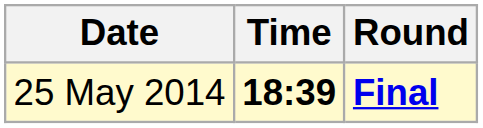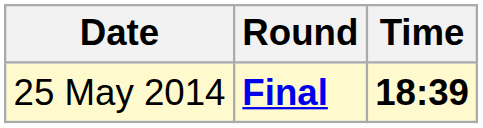columns swapped: Time <-> Round
